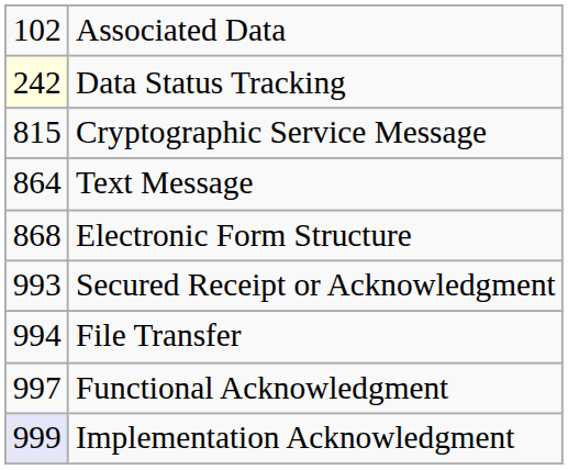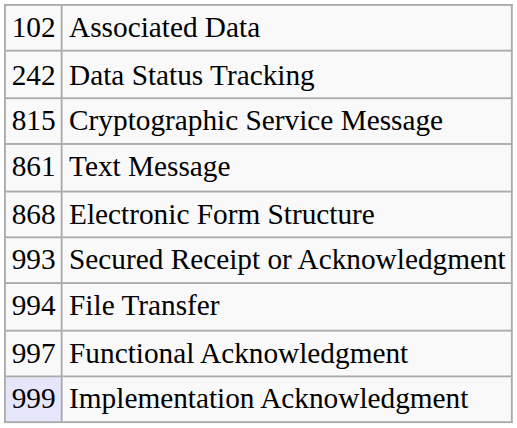Data Status Tracking | column 1: lightyellow background -> no background
Text Message | column 1: 864 -> 861
